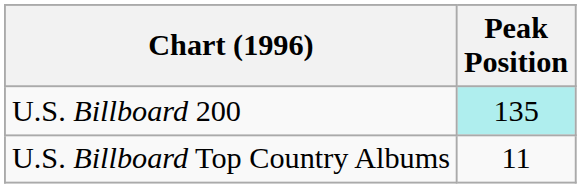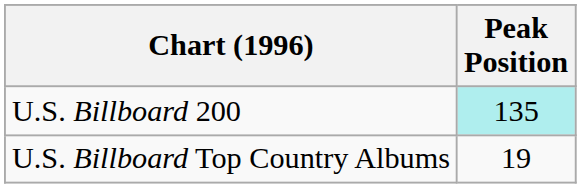U.S. Billboard Top Country Albums | Peak Position: 11 -> 19
